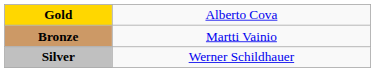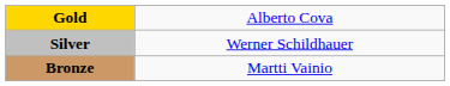rows swapped: Silver <-> Bronze
